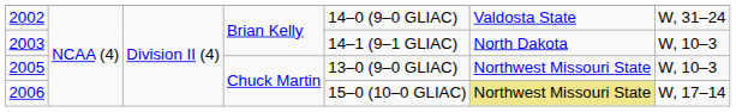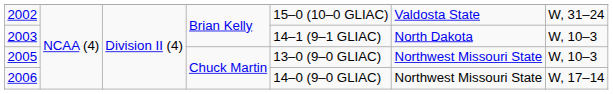2002 | column 5: 14–0 (9–0 GLIAC) -> 15–0 (10–0 GLIAC)
2006 | column 5: 15–0 (10–0 GLIAC) -> 14–0 (9–0 GLIAC)
2006 | column 6: khaki background -> no background
